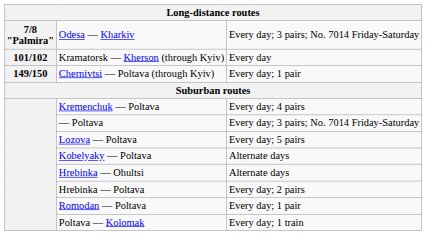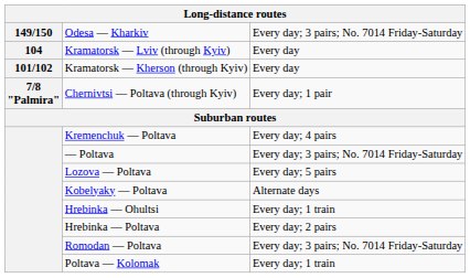Odesa — Kharkiv | column 1: 7/8 "Palmira" -> 149/150
+ row: 104 | Kramatorsk — Lviv (through Kyiv) | Every day
Chernivtsi — Poltava (through Kyiv) | column 1: 149/150 -> 7/8 "Palmira"
Hrebinka — Ohultsi | column 3: Alternate days -> Every day; 1 train
Romodan — Poltava | column 3: Every day; 1 pair -> Every day; 3 pairs; No. 7014 Friday-Saturday
